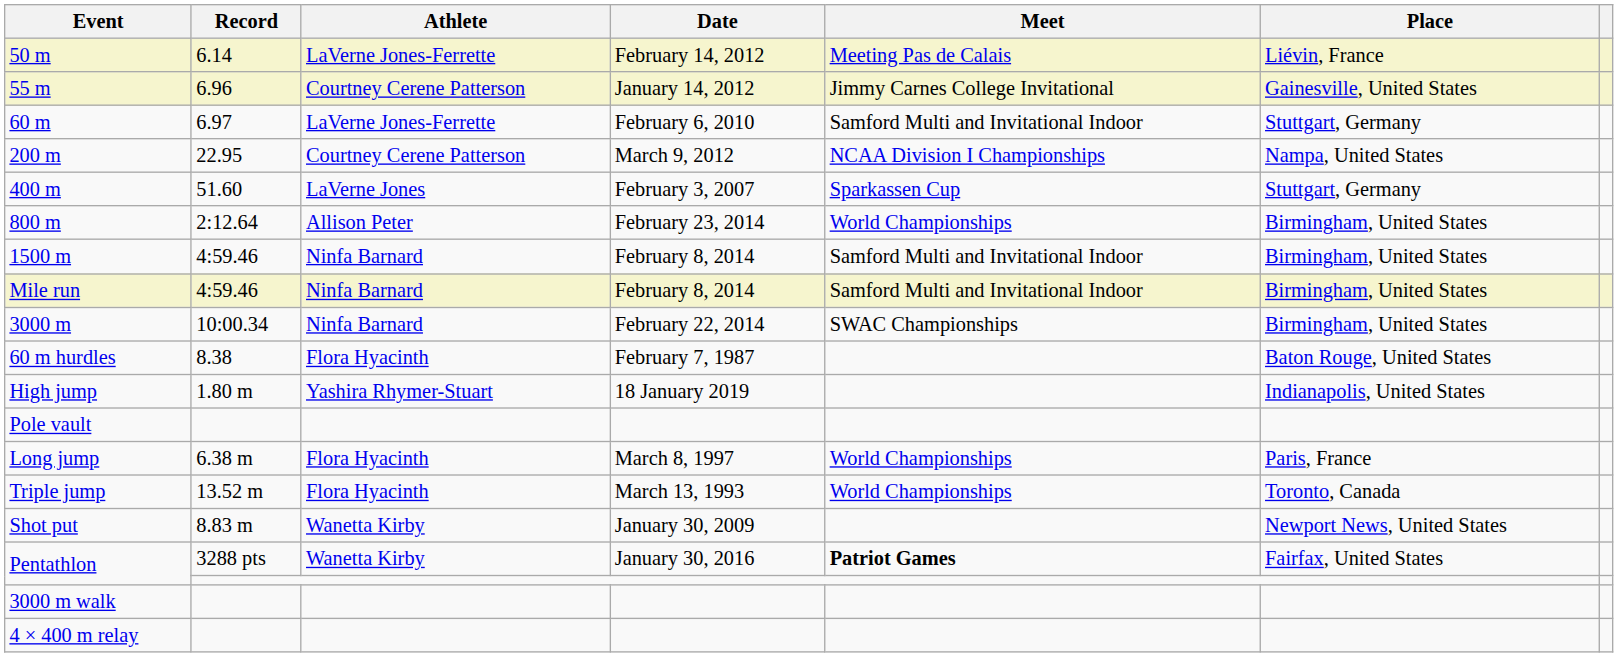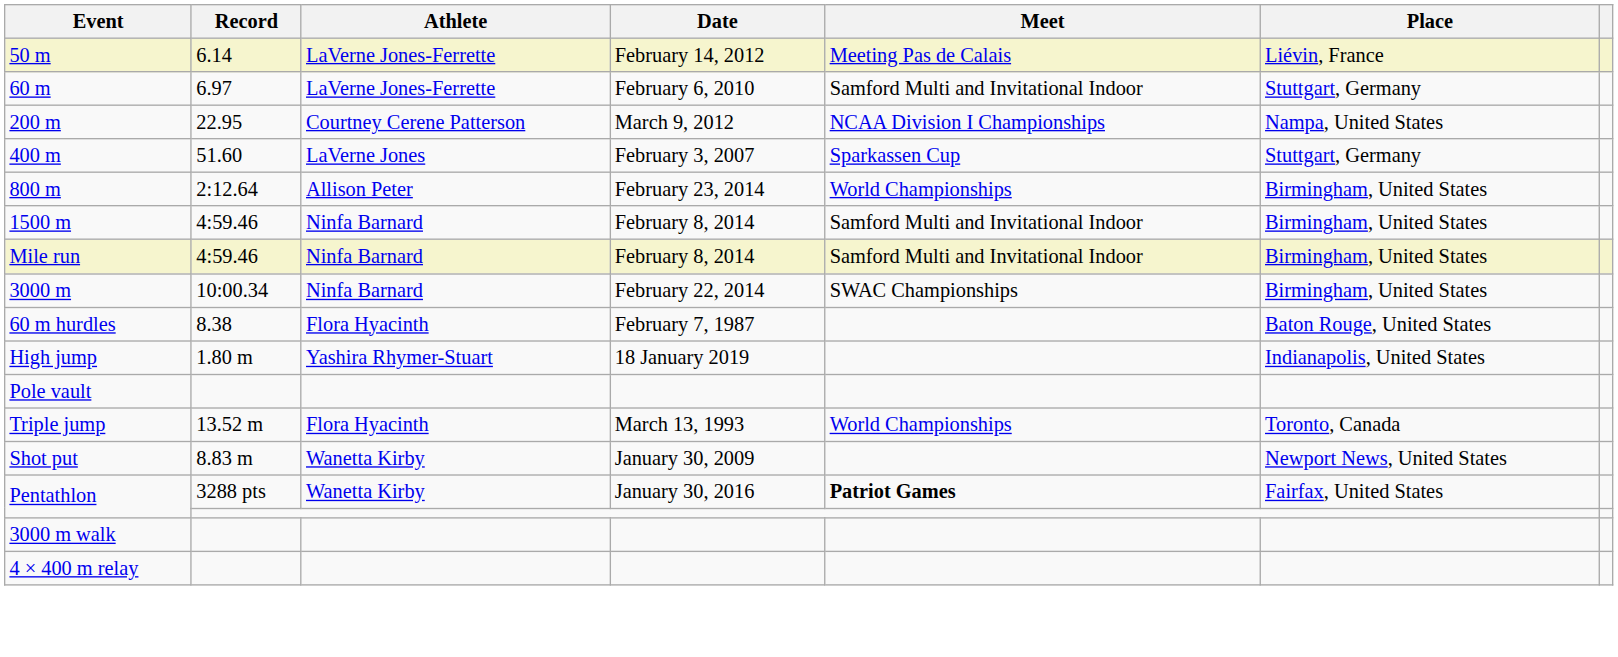- row: 55 m | 6.96 | Courtney Cerene Patterson | January 14, 2012 | Jimmy Carnes College Invitational | Gainesville, United States
- row: Long jump | 6.38 m | Flora Hyacinth | March 8, 1997 | World Championships | Paris, France
